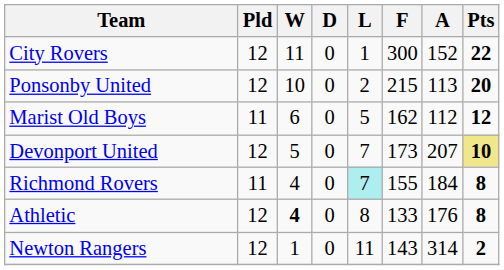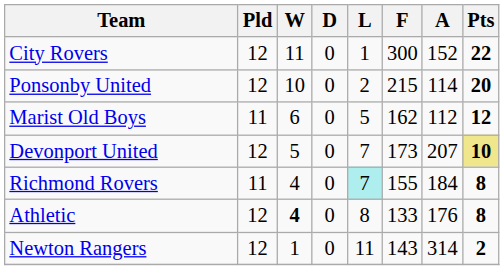Ponsonby United | A: 113 -> 114
